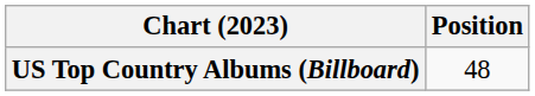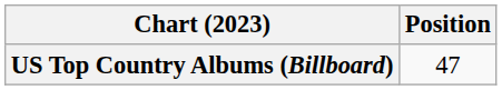US Top Country Albums (Billboard) | Position: 48 -> 47
